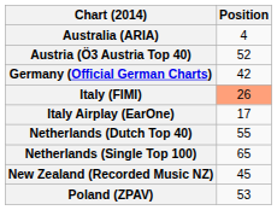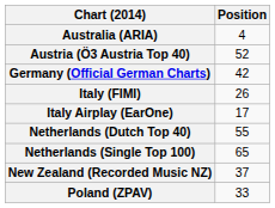Italy (FIMI) | Position: lightsalmon background -> no background
New Zealand (Recorded Music NZ) | Position: 45 -> 37
Poland (ZPAV) | Position: 53 -> 33
